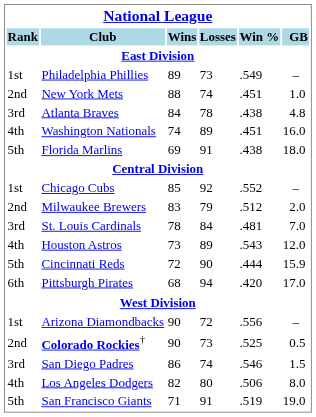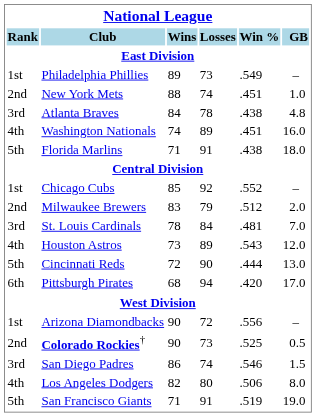Florida Marlins | Wins: 69 -> 71
Cincinnati Reds | GB: 15.9 -> 13.0
